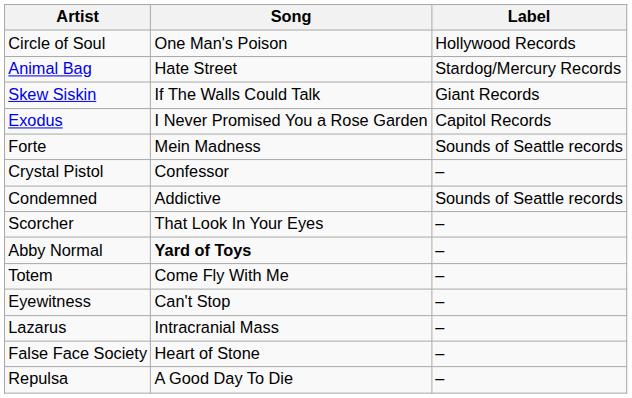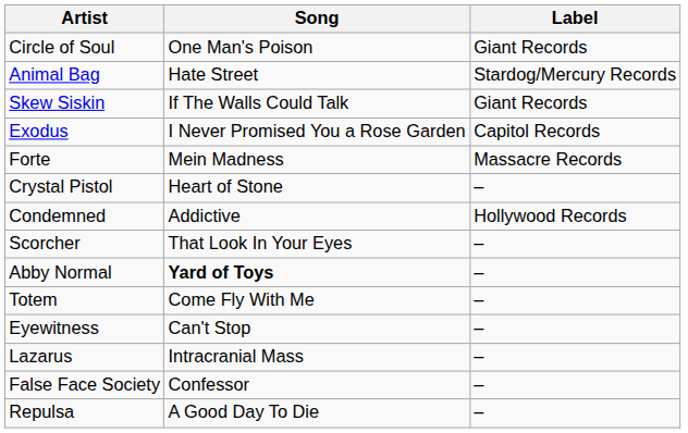Circle of Soul | Label: Hollywood Records -> Giant Records
Forte | Label: Sounds of Seattle records -> Massacre Records
Crystal Pistol | Song: Confessor -> Heart of Stone
Condemned | Label: Sounds of Seattle records -> Hollywood Records
False Face Society | Song: Heart of Stone -> Confessor
